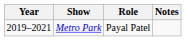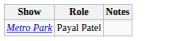- column: Year | 2019–2021
